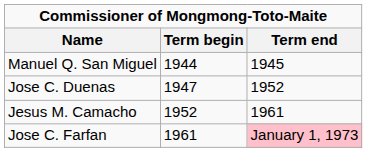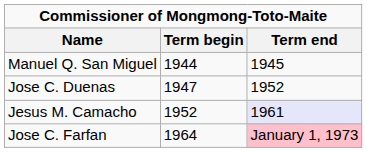Jesus M. Camacho | Term end: no background -> lavender background
Jose C. Farfan | Term begin: 1961 -> 1964
